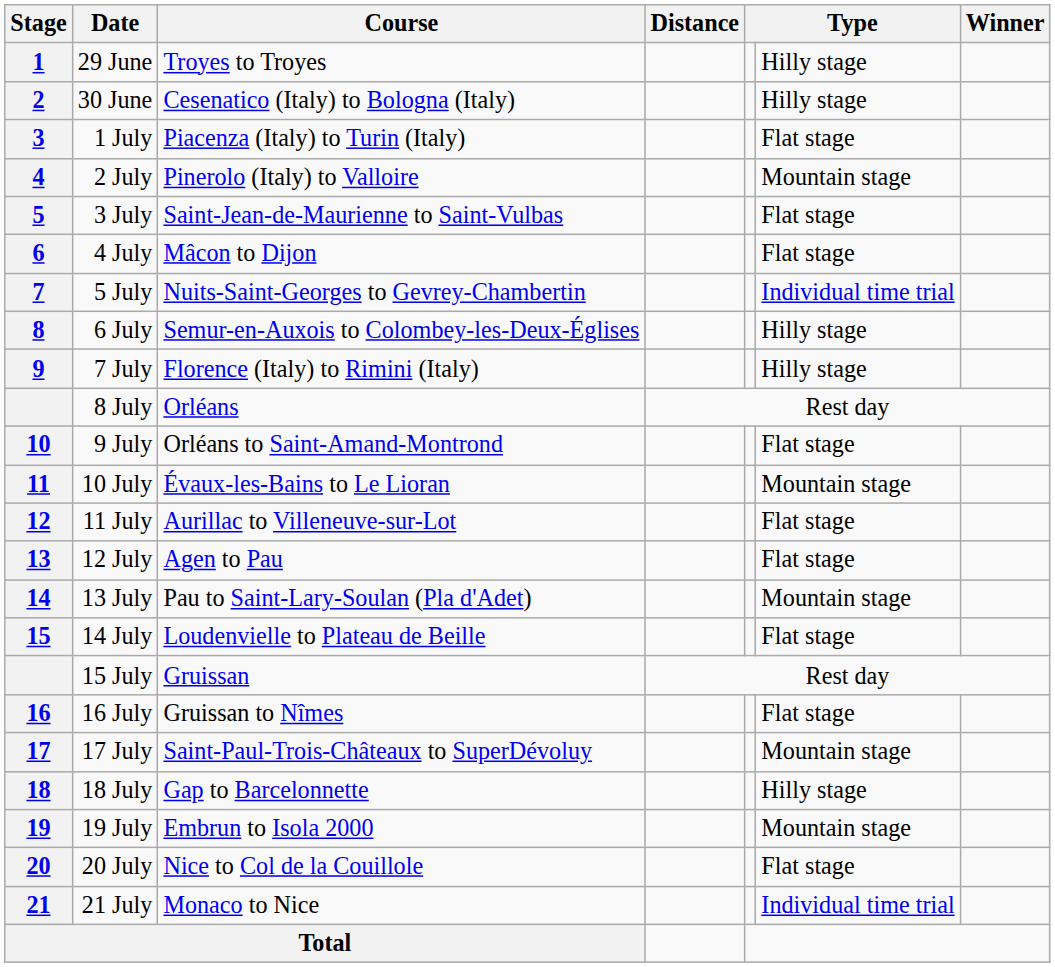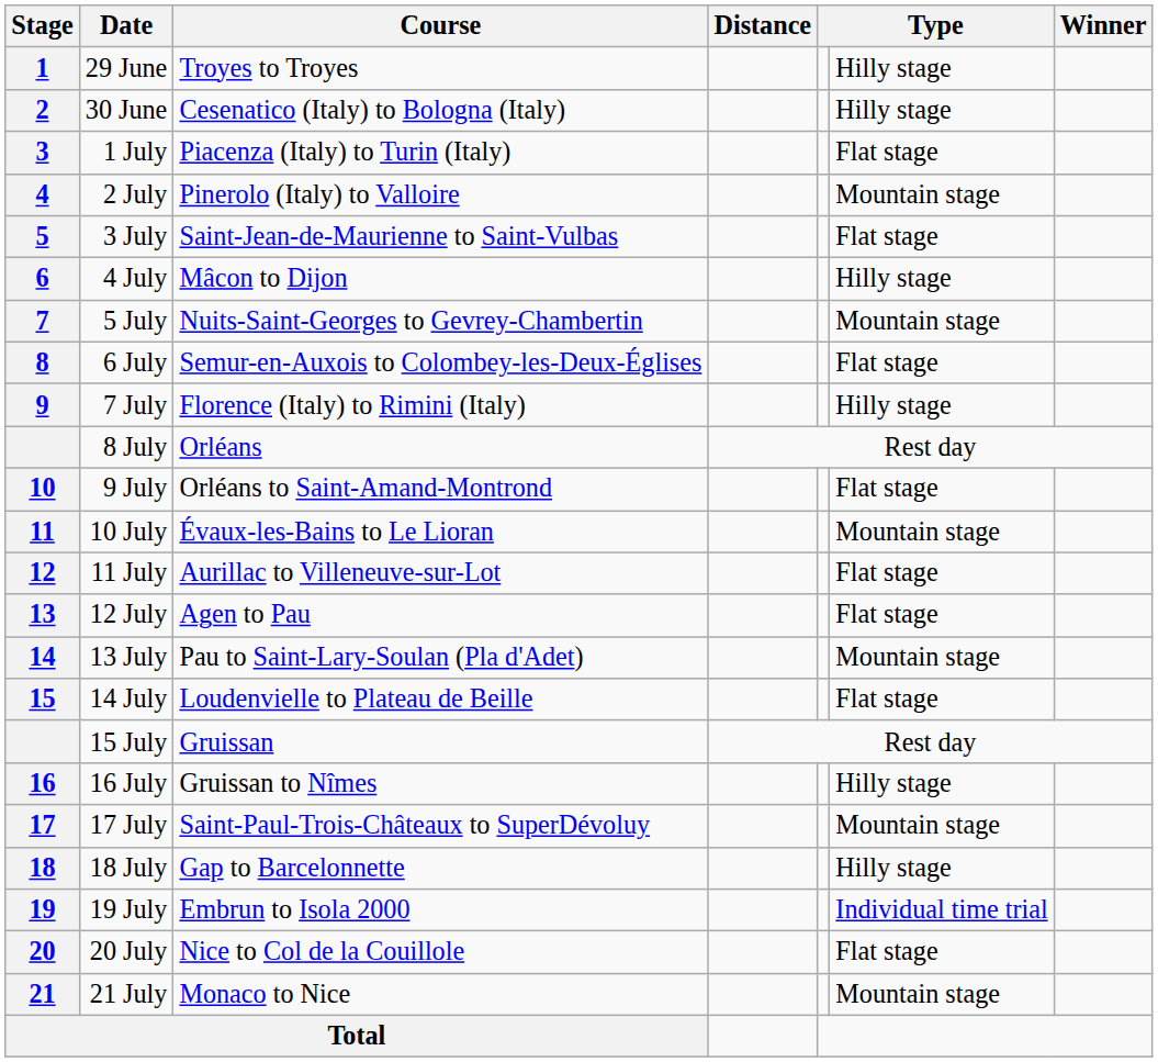4 July | column 6: Flat stage -> Hilly stage
5 July | column 6: Individual time trial -> Mountain stage
6 July | column 6: Hilly stage -> Flat stage
16 July | column 6: Flat stage -> Hilly stage
19 July | column 6: Mountain stage -> Individual time trial
21 July | column 6: Individual time trial -> Mountain stage
